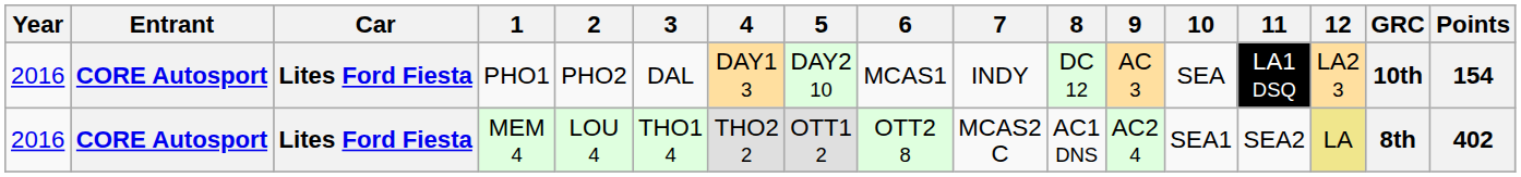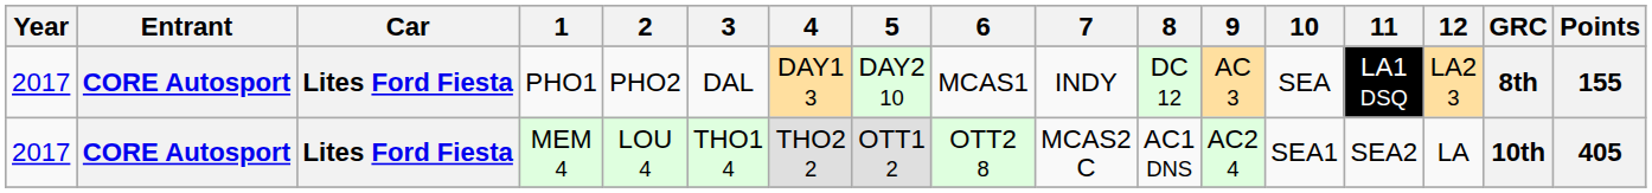PHO1 | Year: 2016 -> 2017
PHO1 | GRC: 10th -> 8th
PHO1 | Points: 154 -> 155
MEM 4 | Year: 2016 -> 2017
MEM 4 | 12: khaki background -> no background
MEM 4 | GRC: 8th -> 10th
MEM 4 | Points: 402 -> 405
